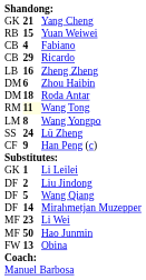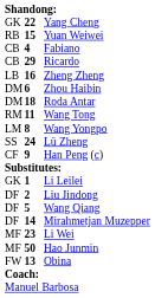Yang Cheng | column 2: 21 -> 22
Wang Tong | column 2: lightyellow background -> no background
